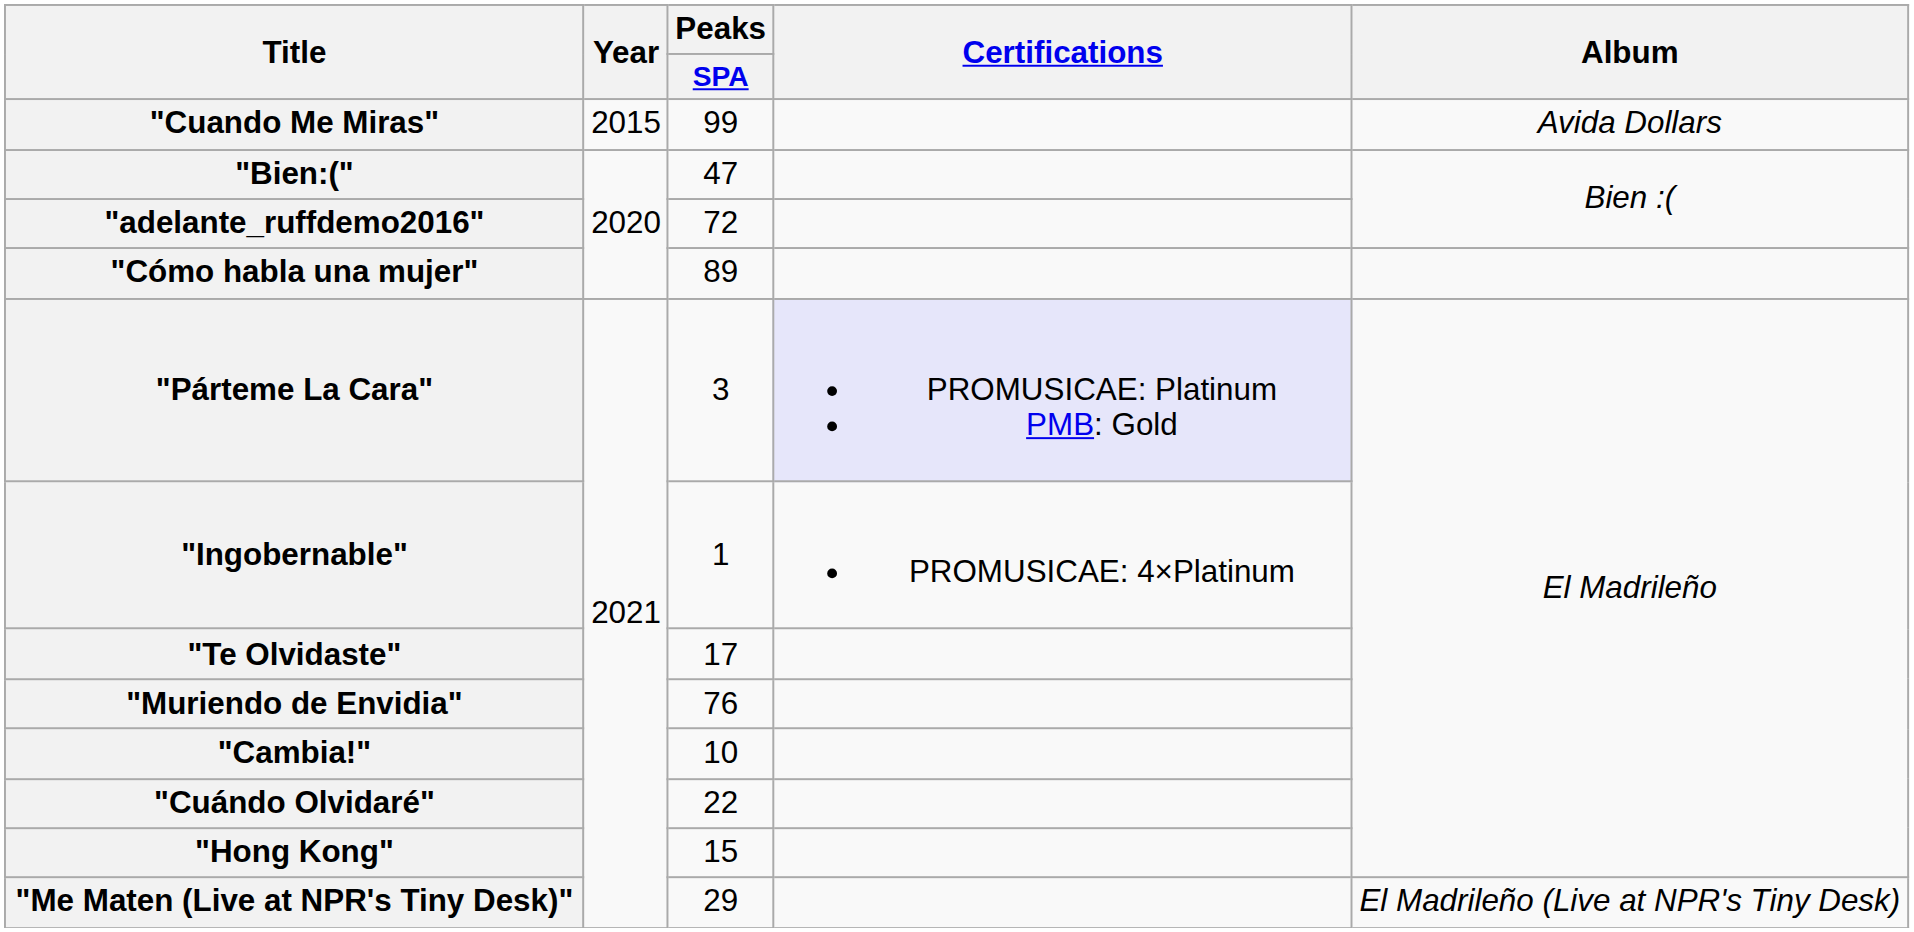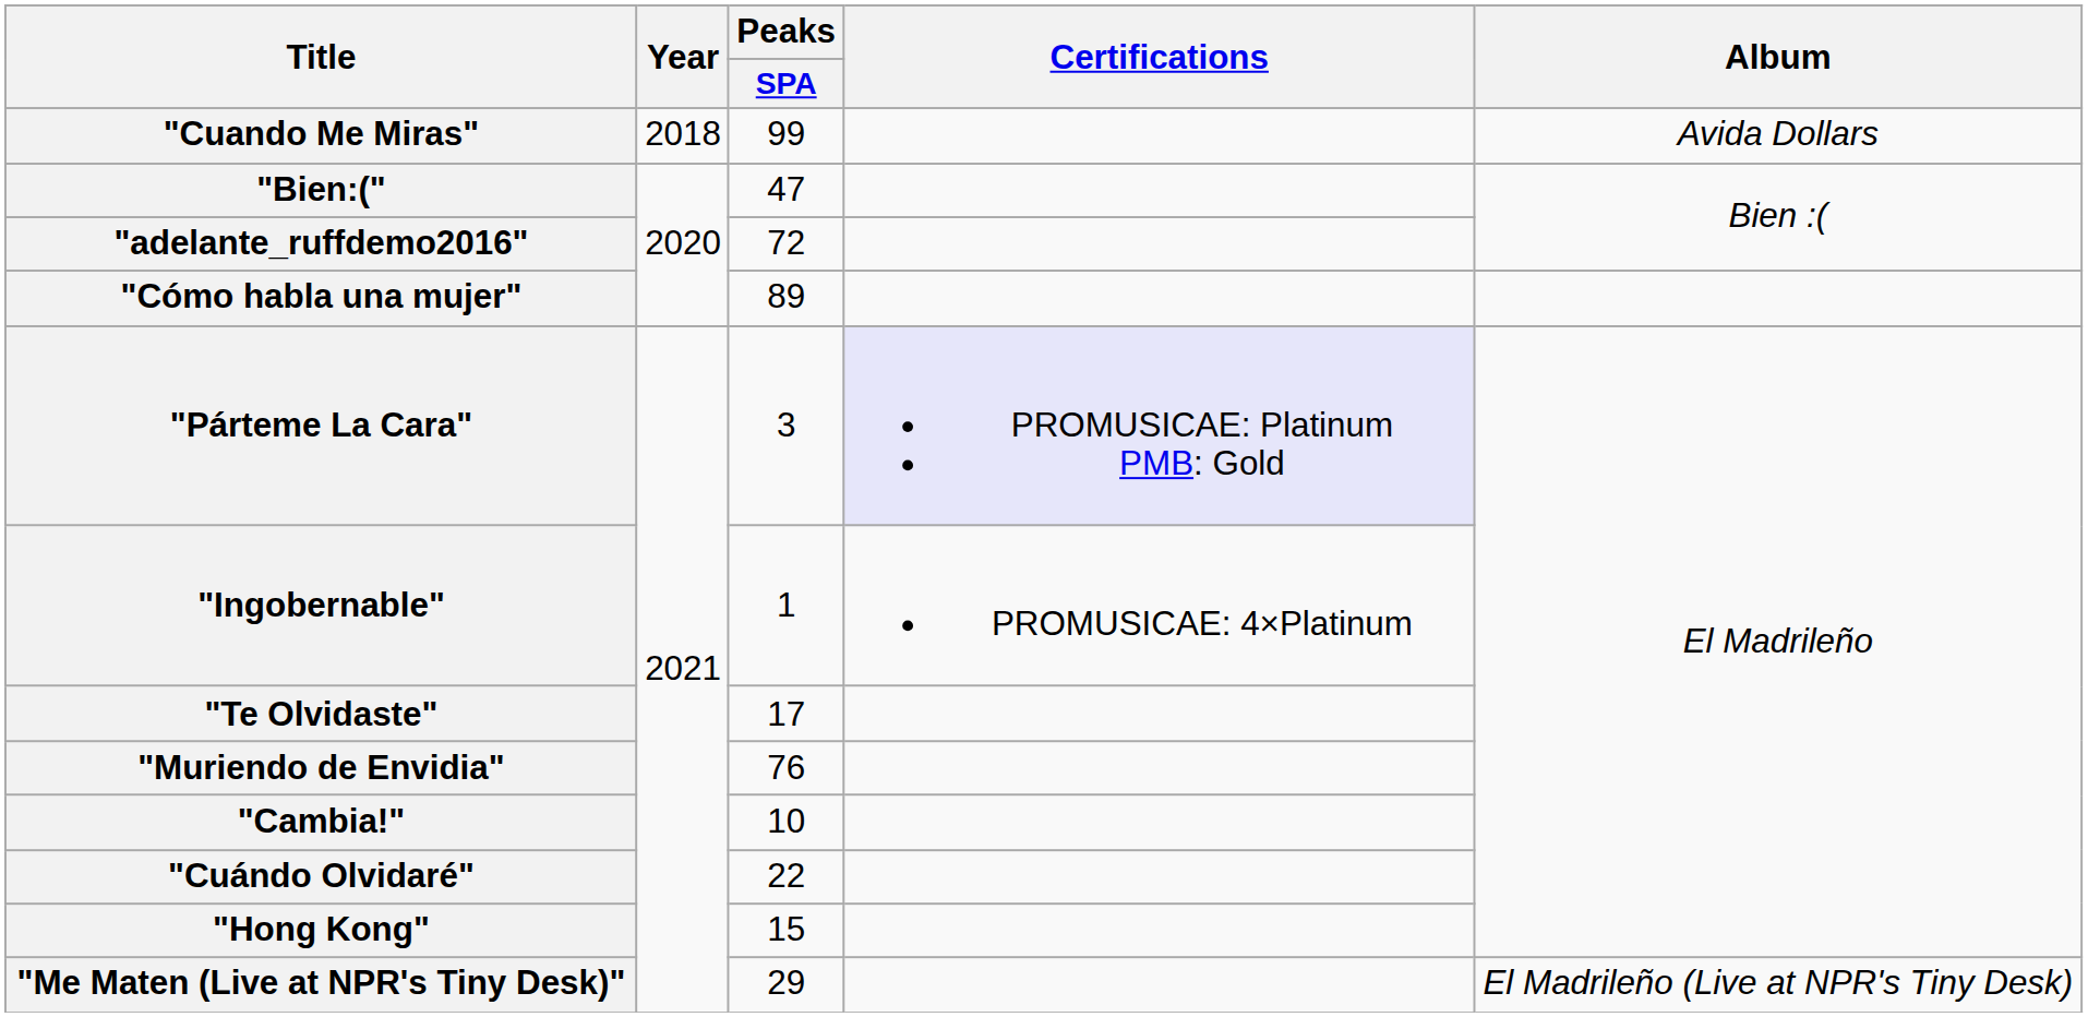"Cuando Me Miras" | Year: 2015 -> 2018
